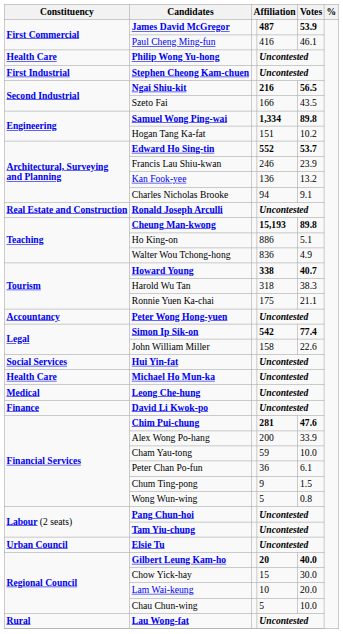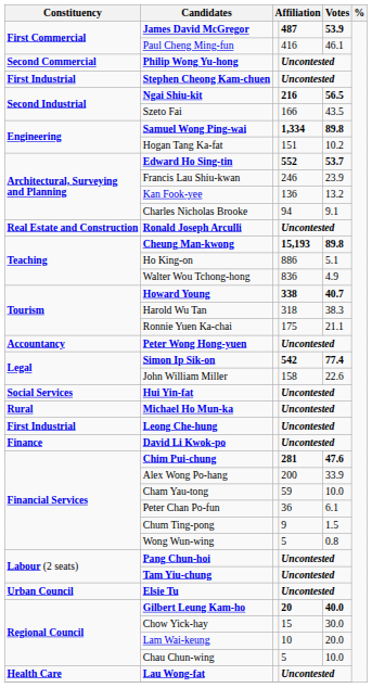Philip Wong Yu-hong | Constituency: Health Care -> Second Commercial
Michael Ho Mun-ka | Constituency: Health Care -> Rural
Leong Che-hung | Constituency: Medical -> First Industrial
Lau Wong-fat | Constituency: Rural -> Health Care
